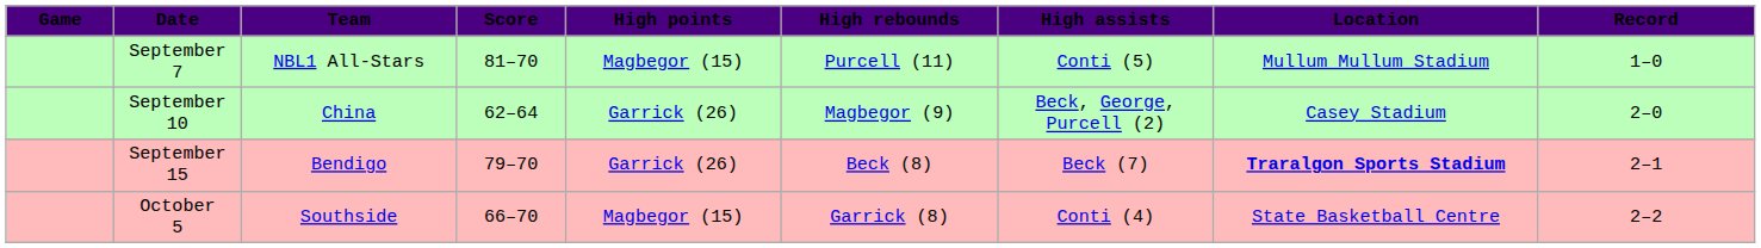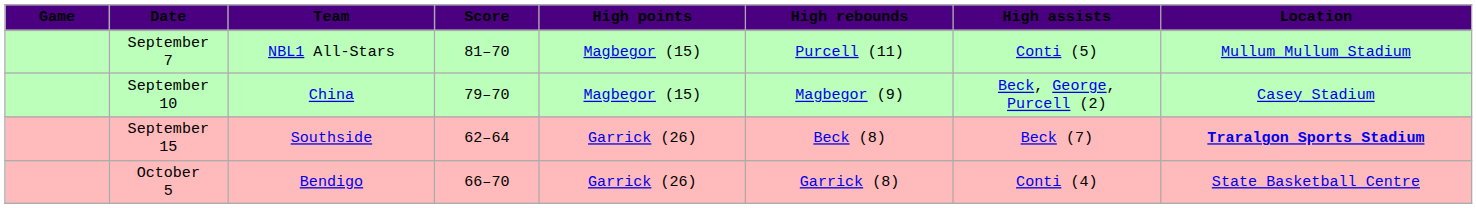- column: Record | 1–0 | 2–0 | 2–1 | 2–2
September 10 | Score: 62–64 -> 79–70
September 10 | High points: Garrick (26) -> Magbegor (15)
September 15 | Team: Bendigo -> Southside
September 15 | Score: 79–70 -> 62–64
October 5 | Team: Southside -> Bendigo
October 5 | High points: Magbegor (15) -> Garrick (26)
